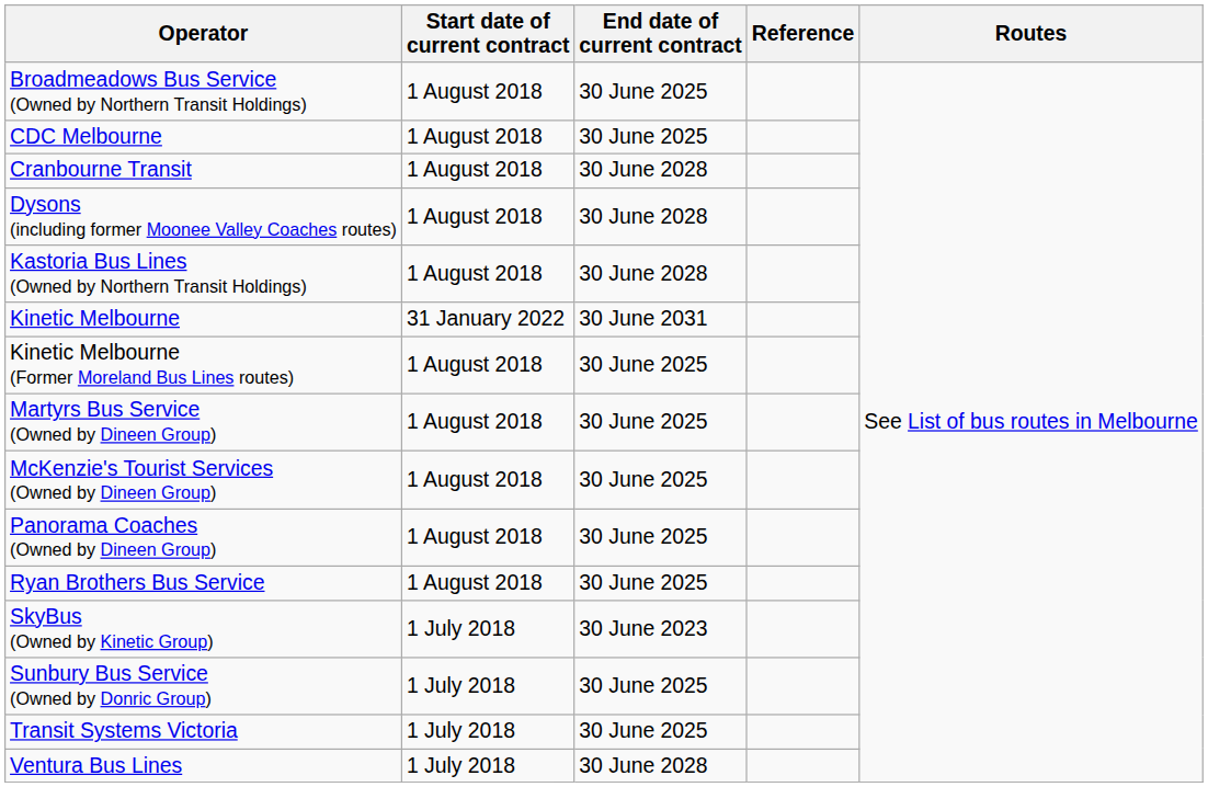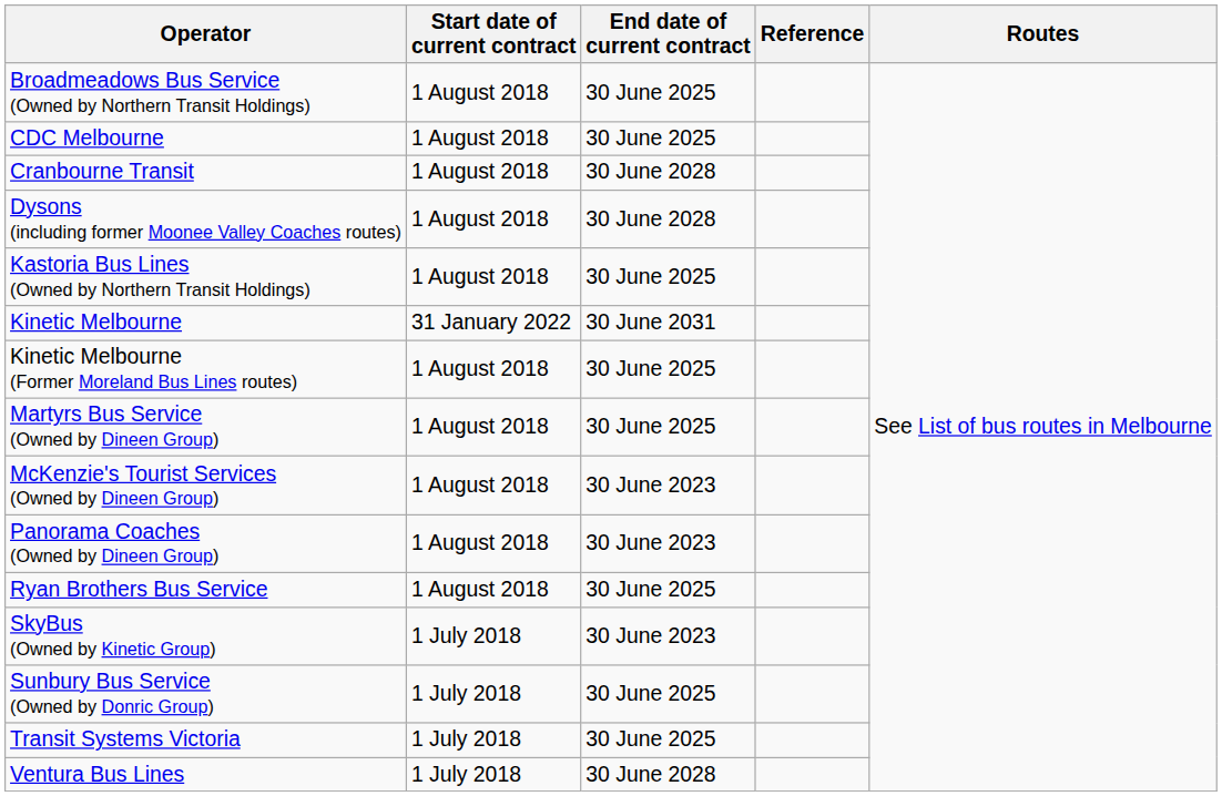Kastoria Bus Lines (Owned by Northern Transit Holdings) | End date of current contract: 30 June 2028 -> 30 June 2025
McKenzie's Tourist Services (Owned by Dineen Group) | End date of current contract: 30 June 2025 -> 30 June 2023
Panorama Coaches (Owned by Dineen Group) | End date of current contract: 30 June 2025 -> 30 June 2023
